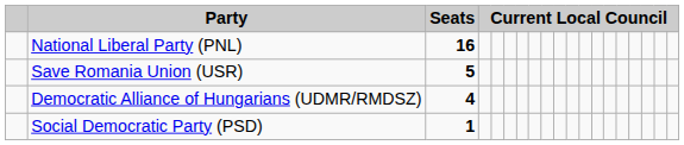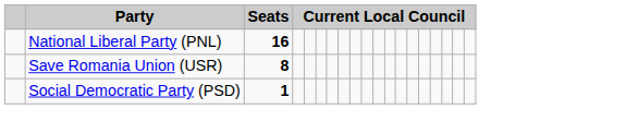Save Romania Union (USR) | Seats: 5 -> 8
- row: Democratic Alliance of Hungarians (UDMR/RMDSZ) | 4
